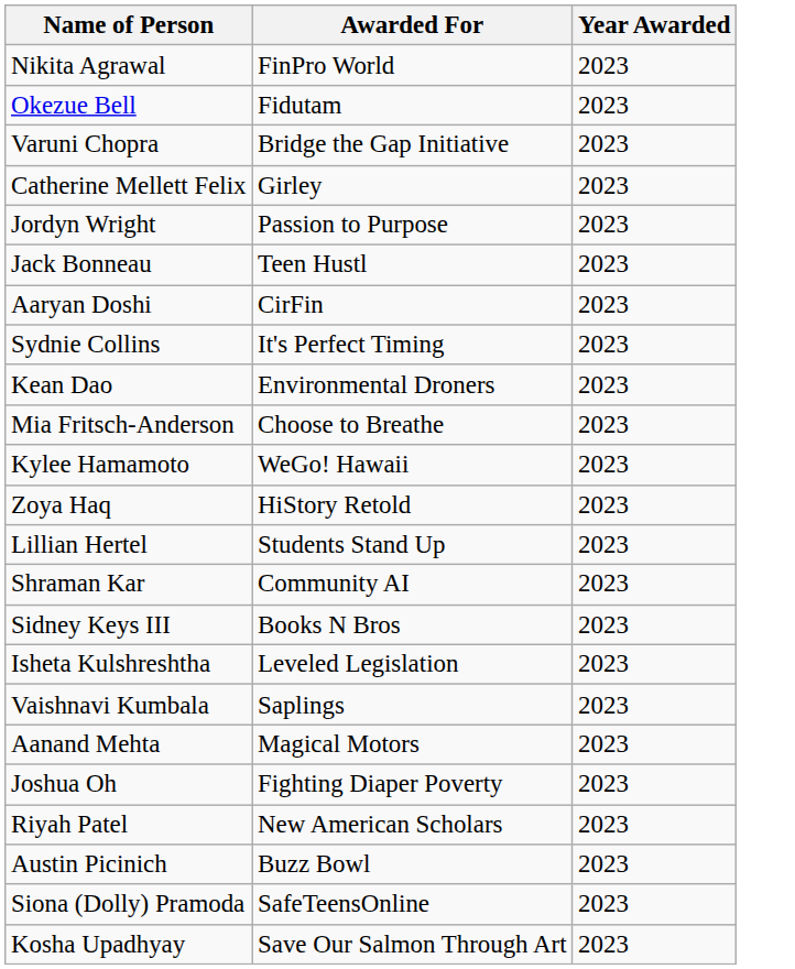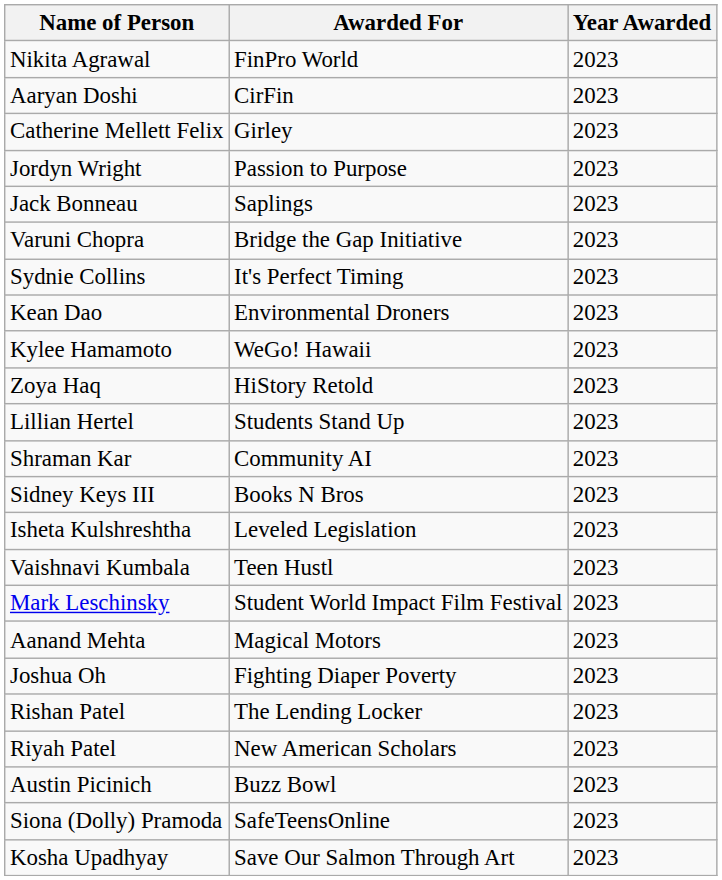- row: Okezue Bell | Fidutam | 2023
rows swapped: Aaryan Doshi <-> Varuni Chopra
Jack Bonneau | Awarded For: Teen Hustl -> Saplings
- row: Mia Fritsch-Anderson | Choose to Breathe | 2023
Vaishnavi Kumbala | Awarded For: Saplings -> Teen Hustl
+ row: Mark Leschinsky | Student World Impact Film Festival | 2023
+ row: Rishan Patel | The Lending Locker | 2023
